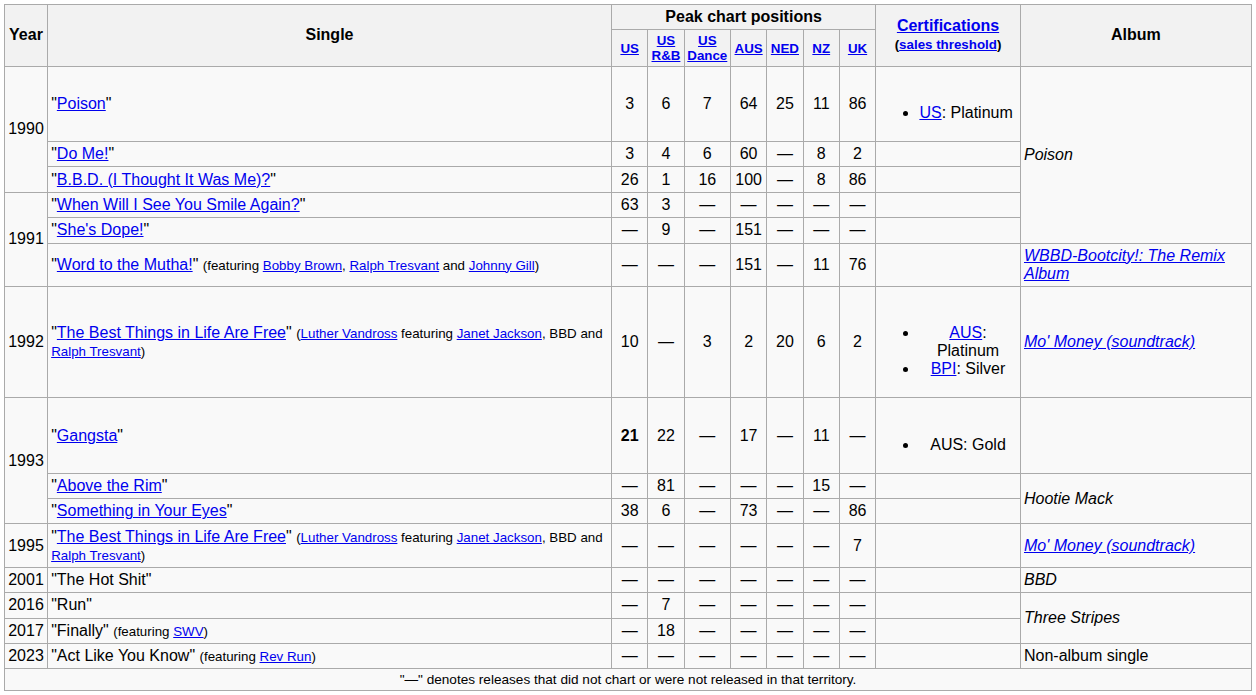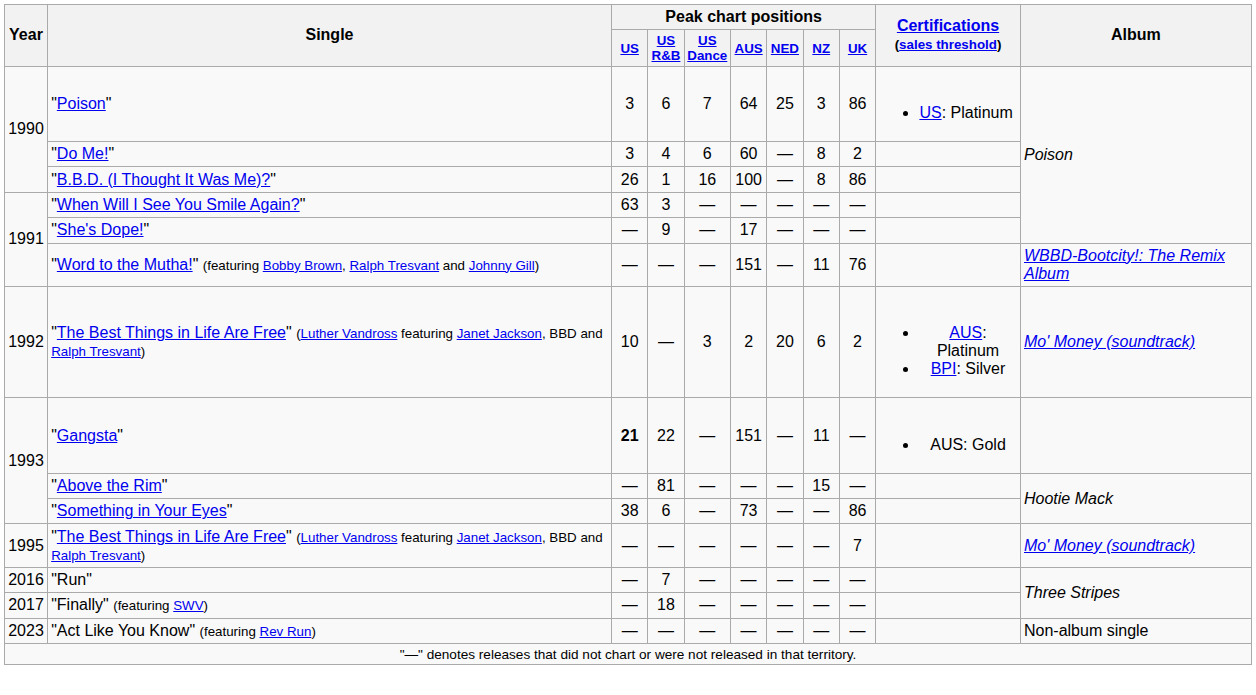"Poison" | Peak chart positions / NZ: 11 -> 3
"She's Dope!" | Peak chart positions / AUS: 151 -> 17
"Gangsta" | Peak chart positions / AUS: 17 -> 151
- row: 2001 | "The Hot Shit" | — | — | — | — | — | — | — | BBD
